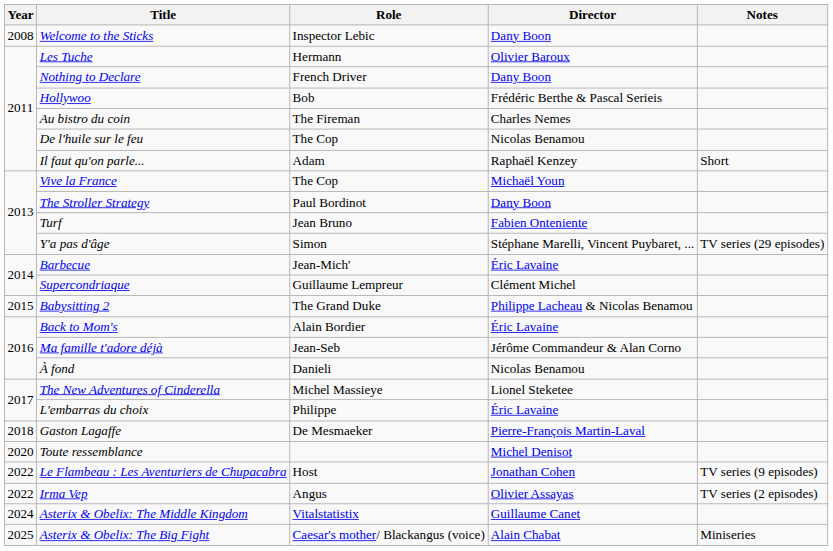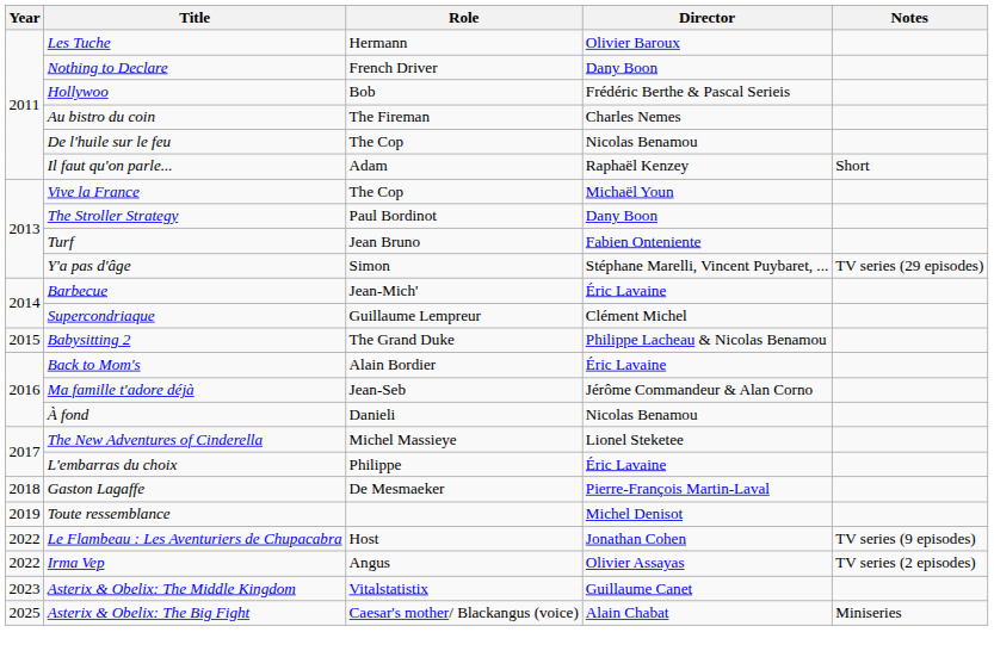- row: 2008 | Welcome to the Sticks | Inspector Lebic | Dany Boon
Toute ressemblance | Year: 2020 -> 2019
Asterix & Obelix: The Middle Kingdom | Year: 2024 -> 2023
